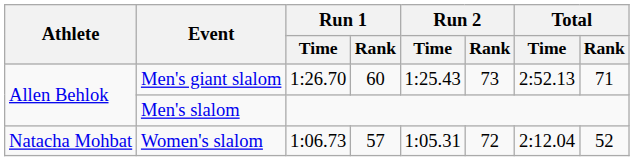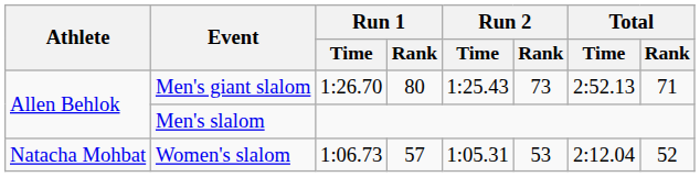Men's giant slalom | Run 1 / Rank: 60 -> 80
Women's slalom | Run 2 / Rank: 72 -> 53
